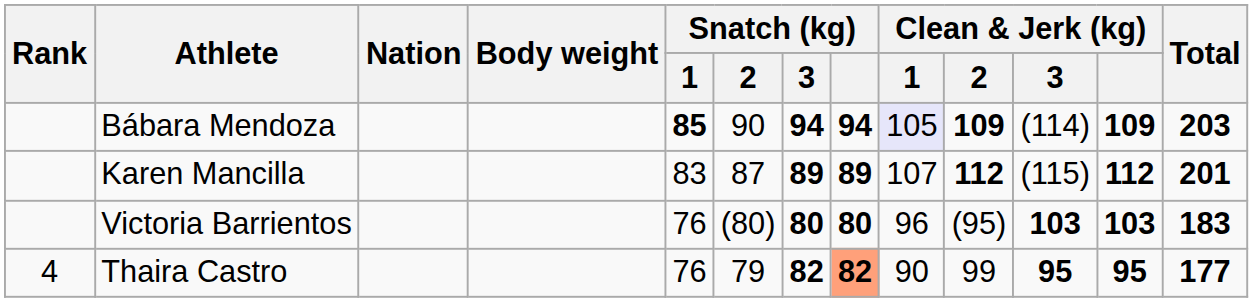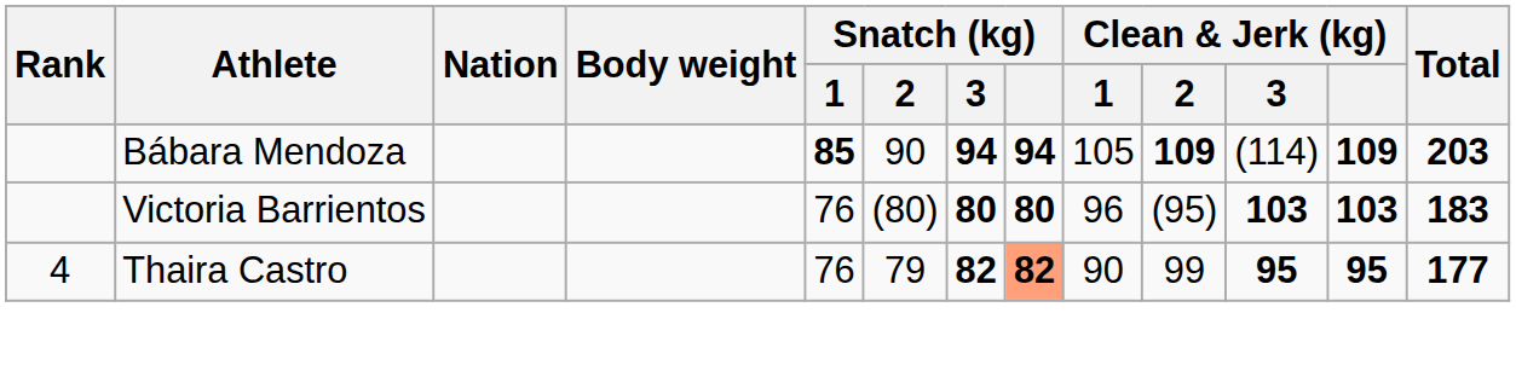Bábara Mendoza | Clean & Jerk (kg) / 1: lavender background -> no background
- row: Karen Mancilla | 83 | 87 | 89 | 89 | 107 | 112 | (115) | 112 | 201
